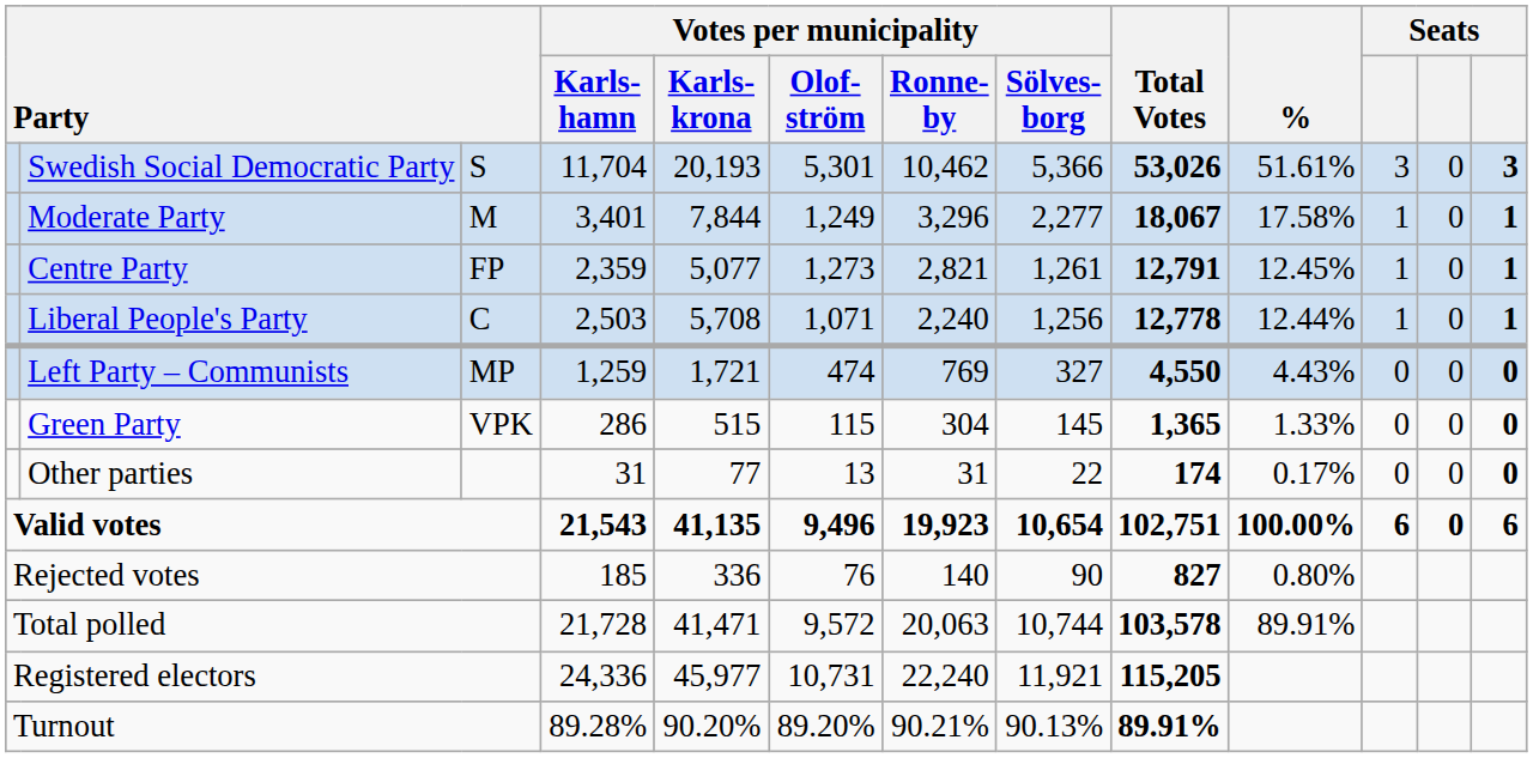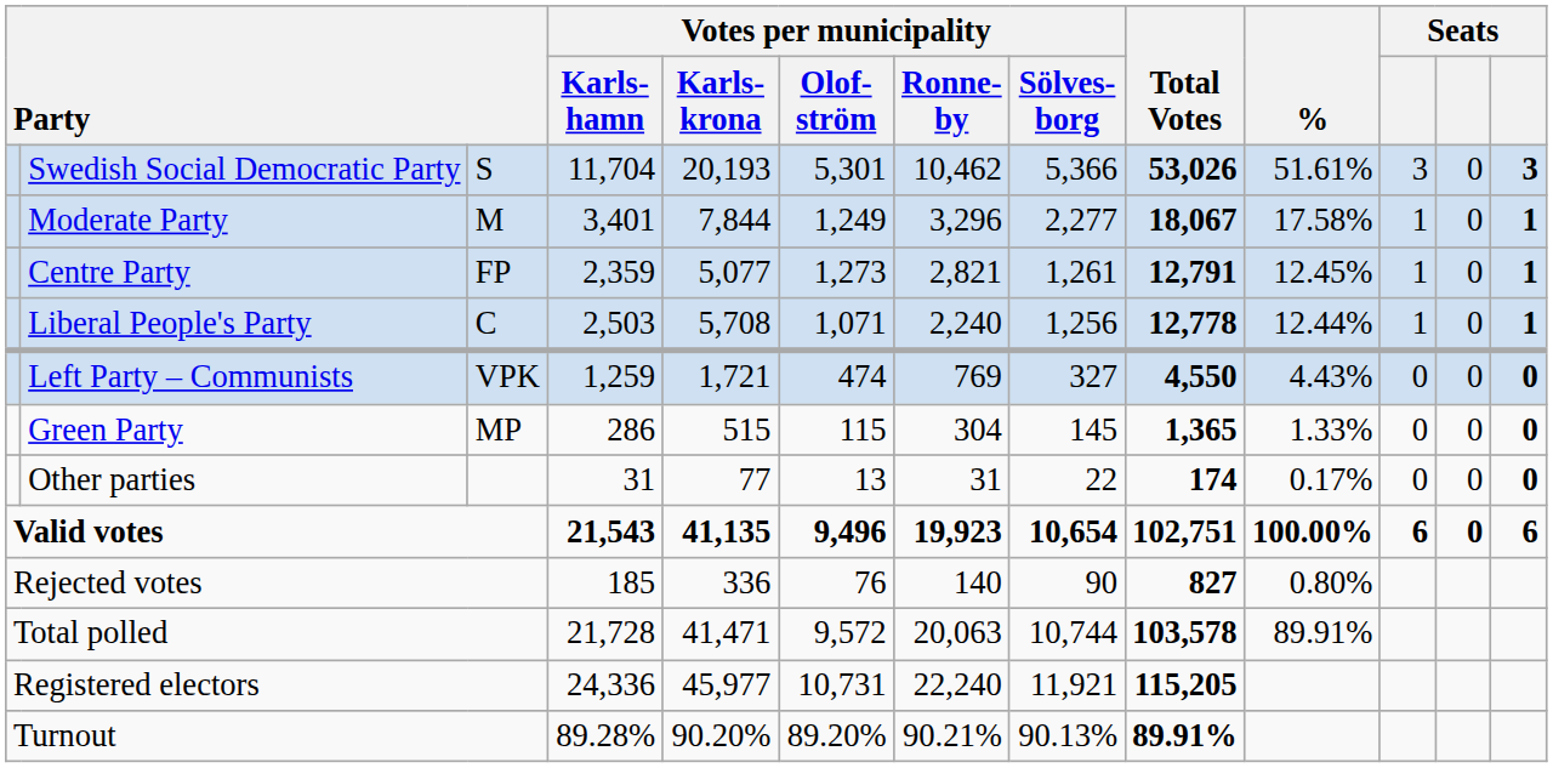Left Party – Communists | column 3: MP -> VPK
Green Party | column 3: VPK -> MP
